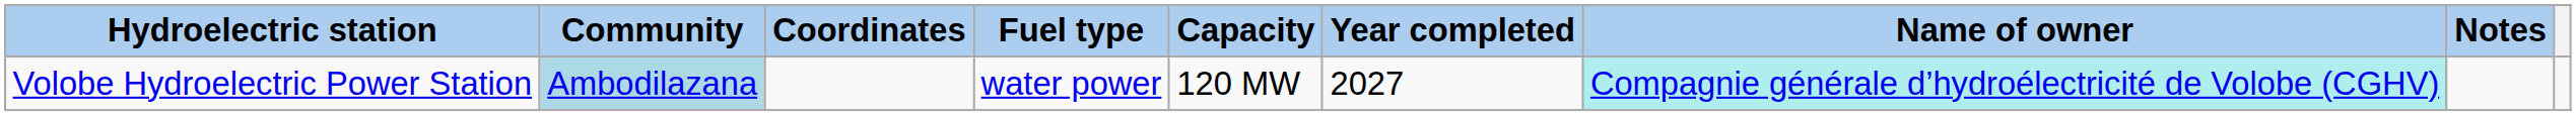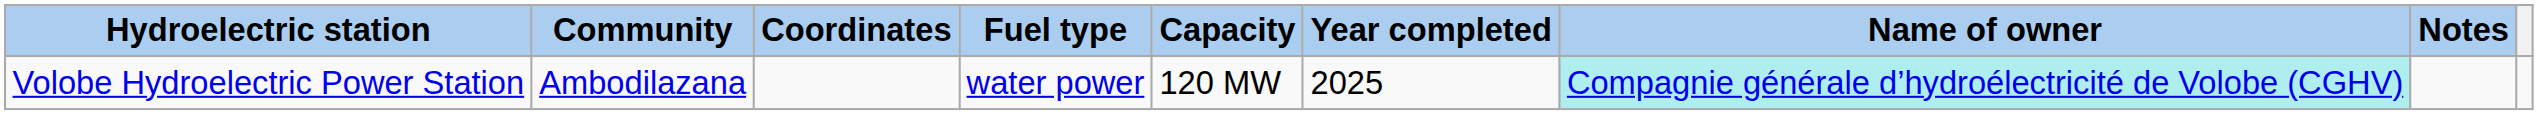Volobe Hydroelectric Power Station | Community: lightblue background -> no background
Volobe Hydroelectric Power Station | Year completed: 2027 -> 2025
